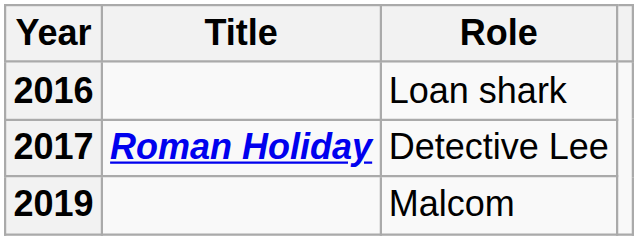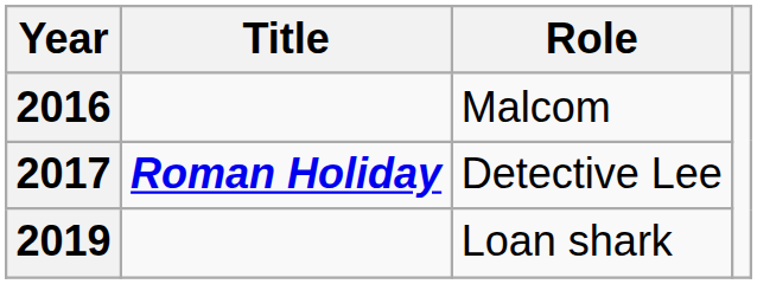2016 | Role: Loan shark -> Malcom
2019 | Role: Malcom -> Loan shark
